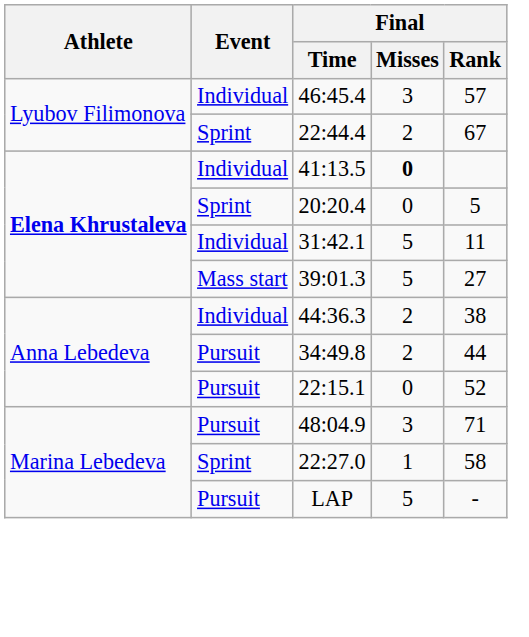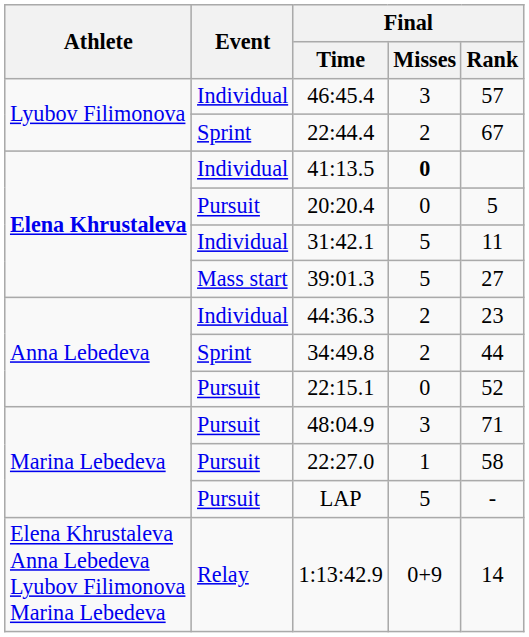20:20.4 | Event: Sprint -> Pursuit
44:36.3 | Final / Rank: 38 -> 23
34:49.8 | Event: Pursuit -> Sprint
22:27.0 | Event: Sprint -> Pursuit
+ row: Elena Khrustaleva Anna Lebedeva Lyubov Filimonova Marina Lebedeva | Relay | 1:13:42.9 | 0+9 | 14
